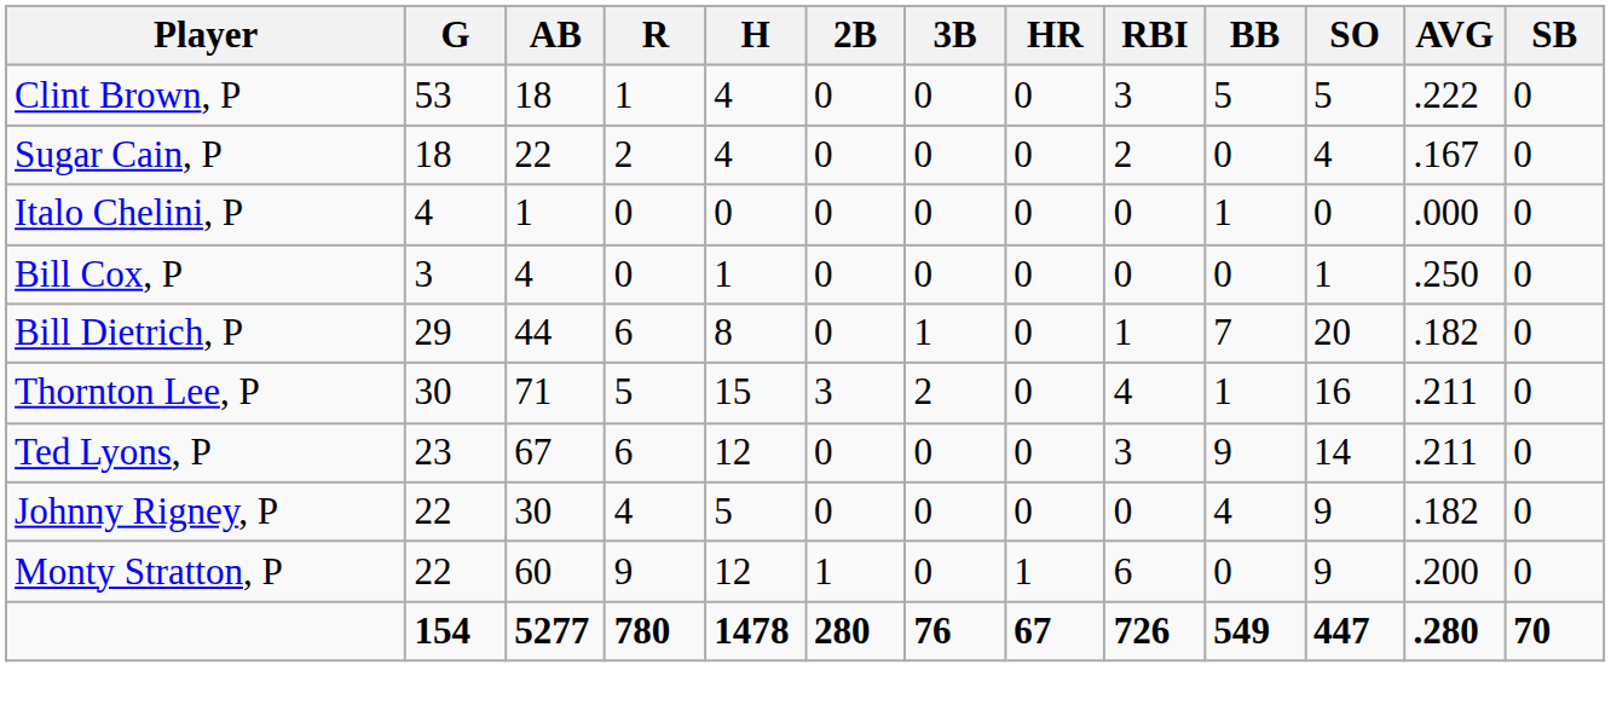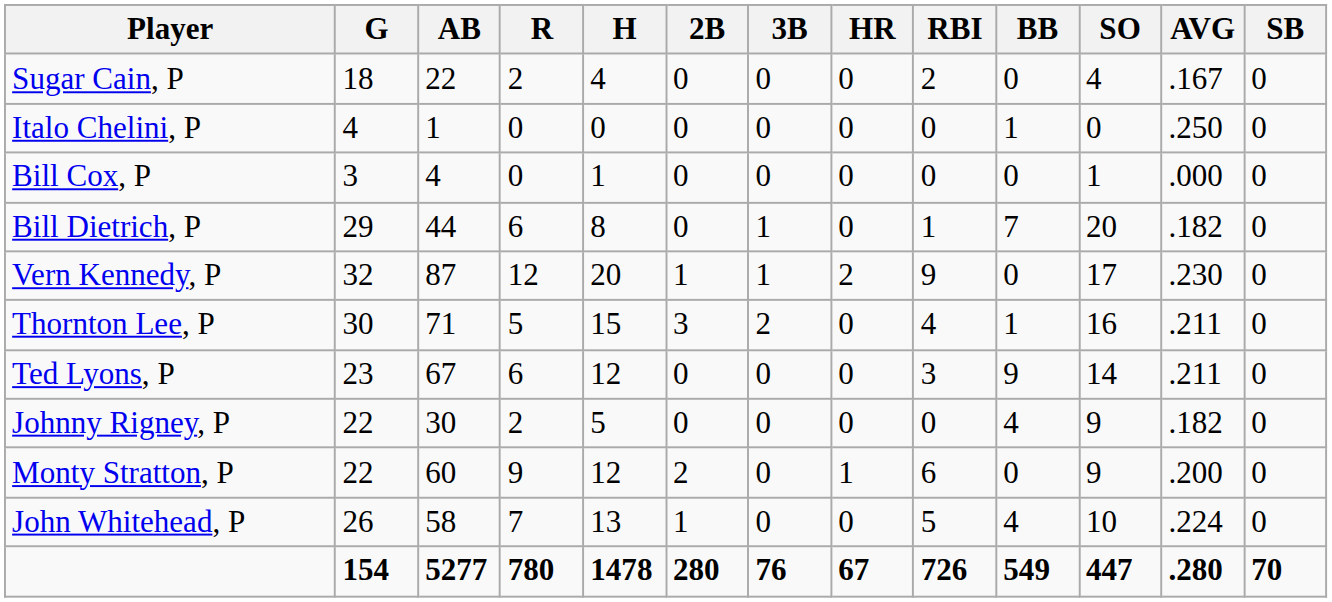- row: Clint Brown, P | 53 | 18 | 1 | 4 | 0 | 0 | 0 | 3 | 5 | 5 | .222 | 0
Italo Chelini, P | AVG: .000 -> .250
Bill Cox, P | AVG: .250 -> .000
+ row: Vern Kennedy, P | 32 | 87 | 12 | 20 | 1 | 1 | 2 | 9 | 0 | 17 | .230 | 0
Johnny Rigney, P | R: 4 -> 2
Monty Stratton, P | 2B: 1 -> 2
+ row: John Whitehead, P | 26 | 58 | 7 | 13 | 1 | 0 | 0 | 5 | 4 | 10 | .224 | 0
